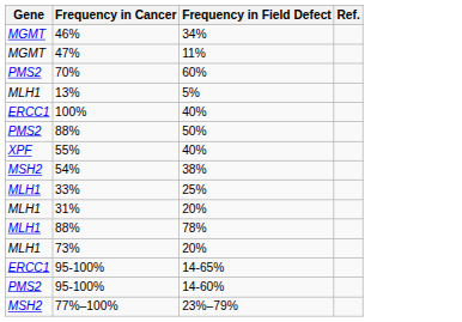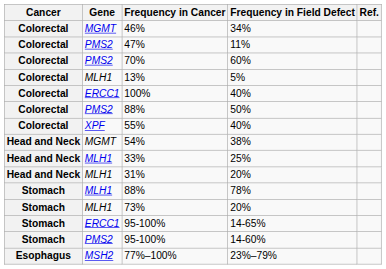+ column: Cancer | Colorectal | Colorectal | Colorectal | Colorectal | Colorectal | Colorectal | Colorectal | Head and Neck | Head and Neck | Head and Neck | Stomach | Stomach | Stomach | Stomach | Esophagus
47% | Gene: MGMT -> PMS2
54% | Gene: MSH2 -> MGMT
